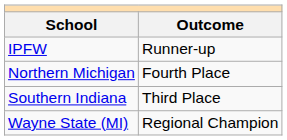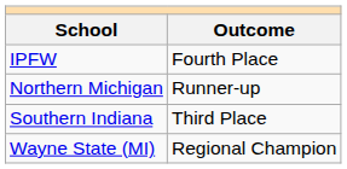IPFW | Outcome: Runner-up -> Fourth Place
Northern Michigan | Outcome: Fourth Place -> Runner-up
